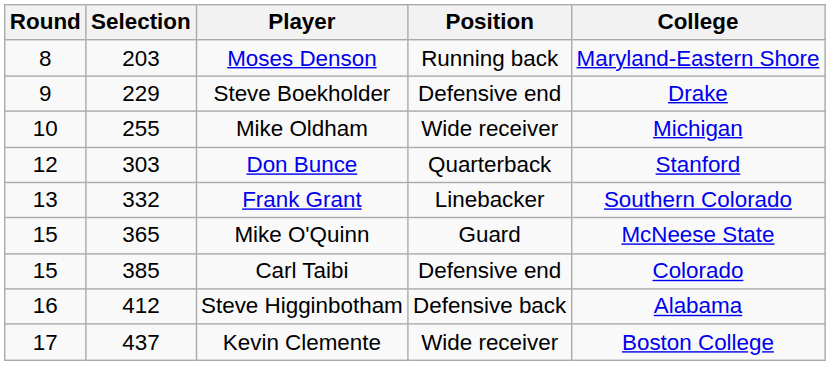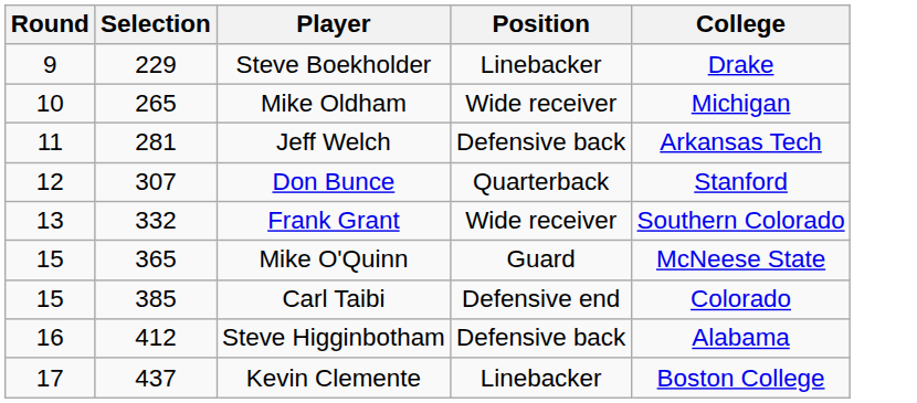- row: 8 | 203 | Moses Denson | Running back | Maryland-Eastern Shore
Steve Boekholder | Position: Defensive end -> Linebacker
Mike Oldham | Selection: 255 -> 265
+ row: 11 | 281 | Jeff Welch | Defensive back | Arkansas Tech
Don Bunce | Selection: 303 -> 307
Frank Grant | Position: Linebacker -> Wide receiver
Kevin Clemente | Position: Wide receiver -> Linebacker
